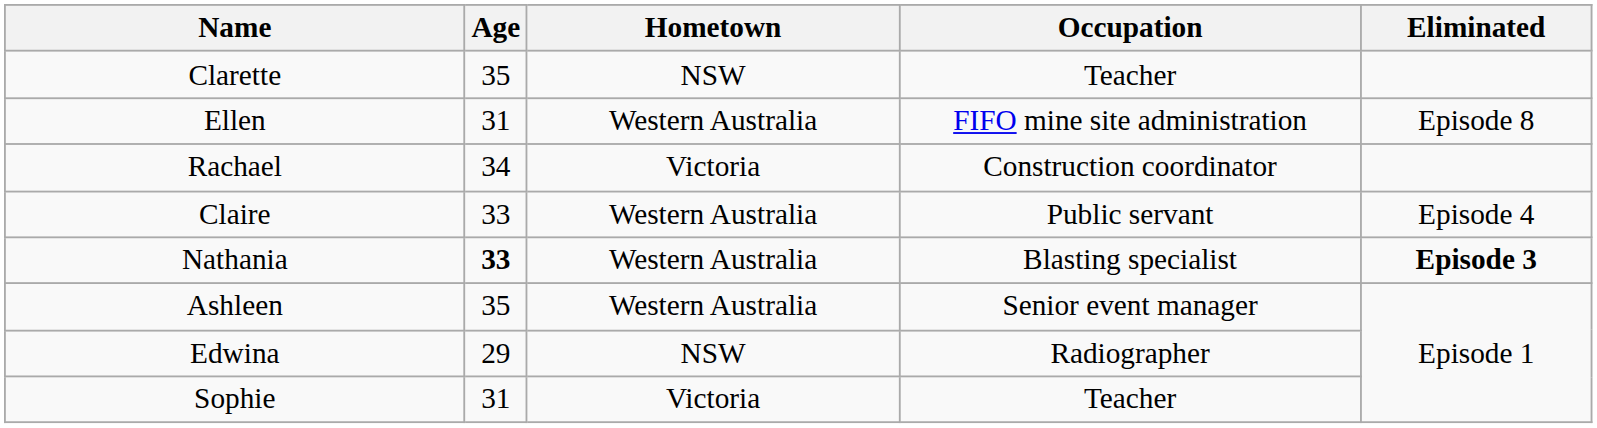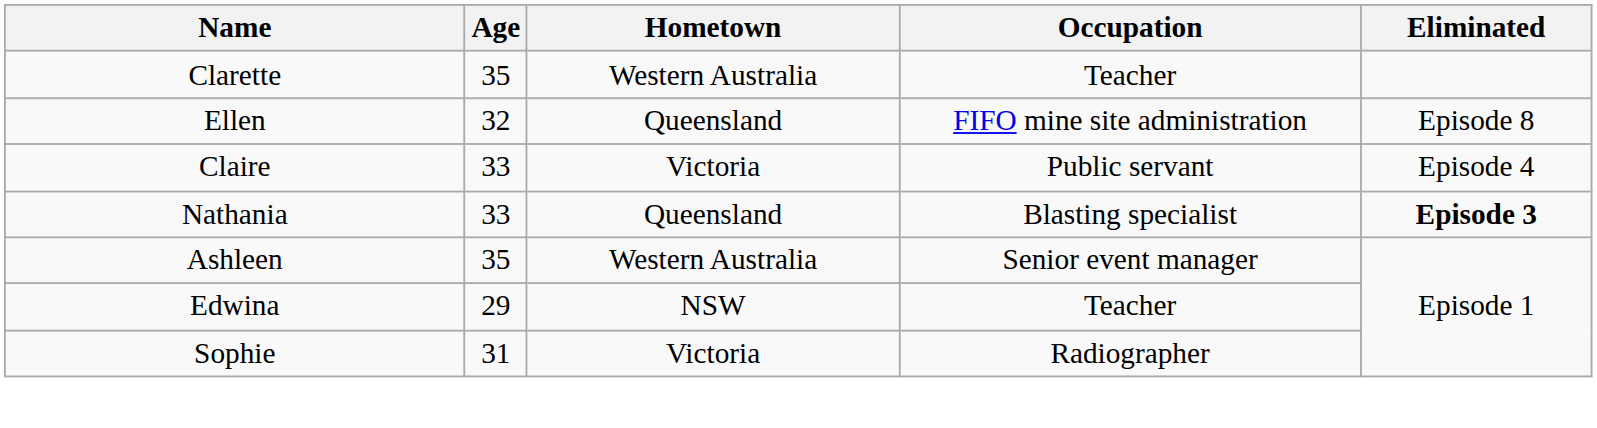Clarette | Hometown: NSW -> Western Australia
Ellen | Age: 31 -> 32
Ellen | Hometown: Western Australia -> Queensland
- row: Rachael | 34 | Victoria | Construction coordinator
Claire | Hometown: Western Australia -> Victoria
Nathania | Age: bold -> normal
Nathania | Hometown: Western Australia -> Queensland
Edwina | Occupation: Radiographer -> Teacher
Sophie | Occupation: Teacher -> Radiographer
